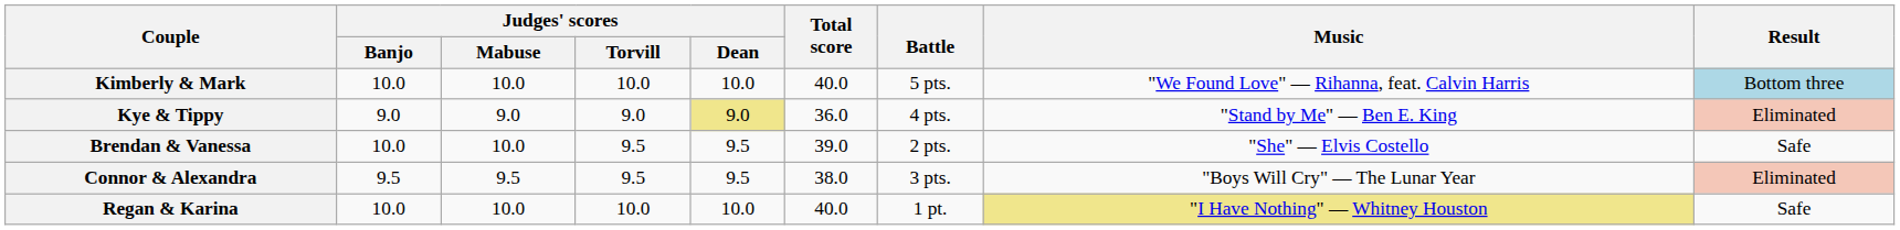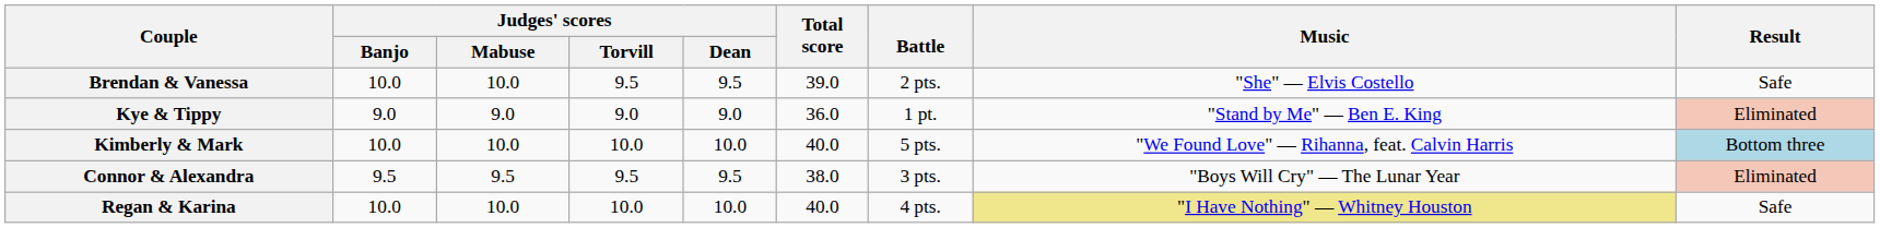rows swapped: Brendan & Vanessa <-> Kimberly & Mark
Kye & Tippy | Judges' scores / Dean: khaki background -> no background
Kye & Tippy | Battle: 4 pts. -> 1 pt.
Regan & Karina | Battle: 1 pt. -> 4 pts.
